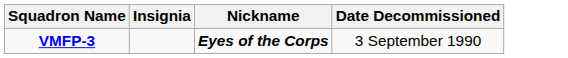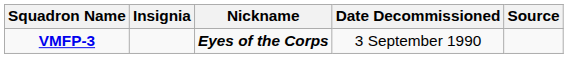+ column: Source
